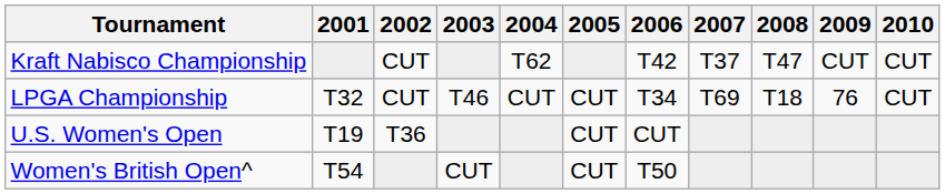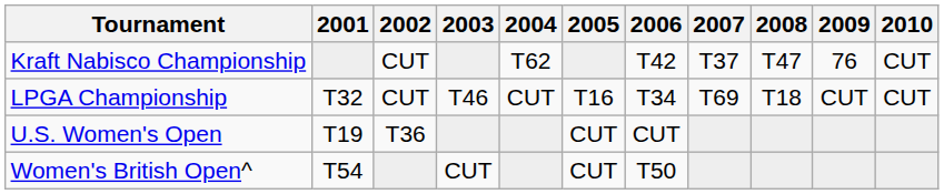Kraft Nabisco Championship | 2009: CUT -> 76
LPGA Championship | 2005: CUT -> T16
LPGA Championship | 2009: 76 -> CUT
